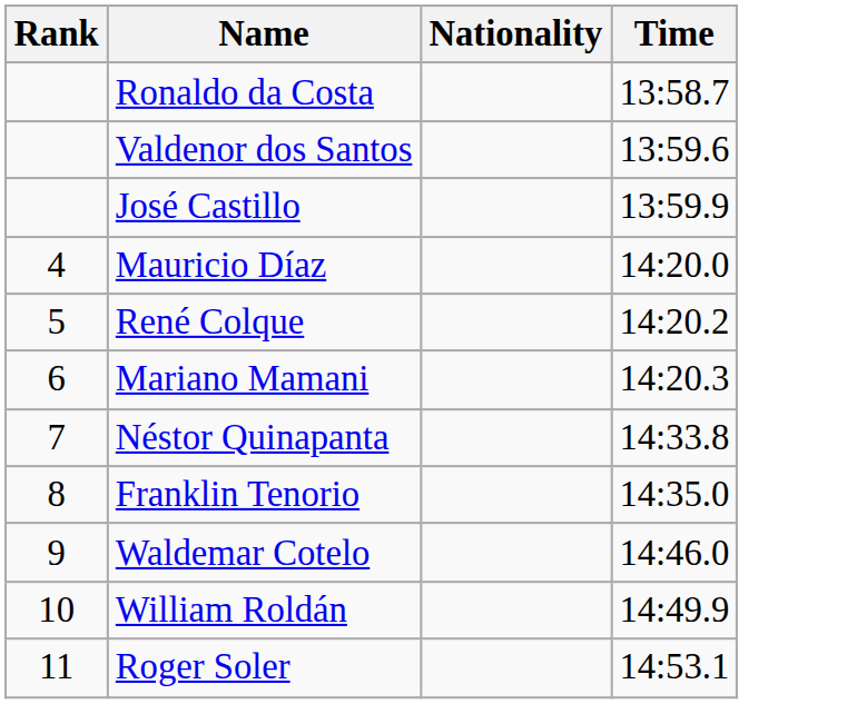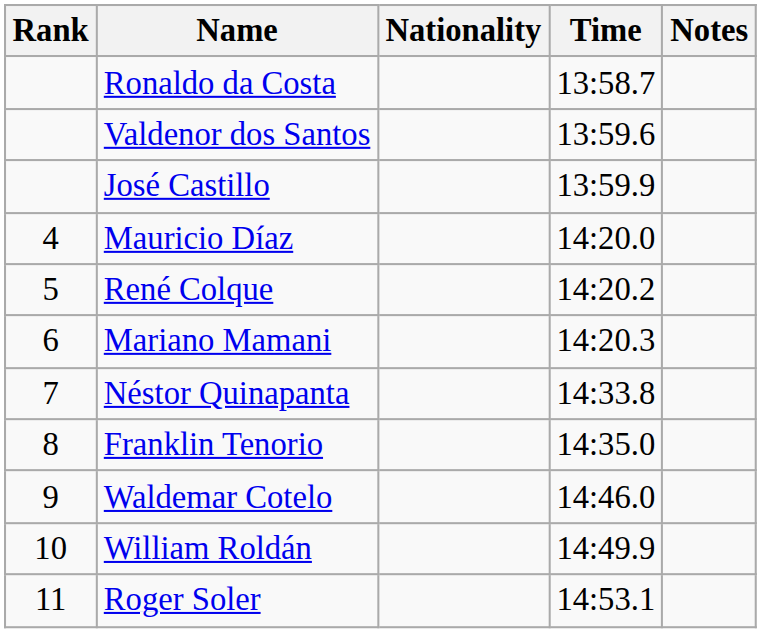+ column: Notes
